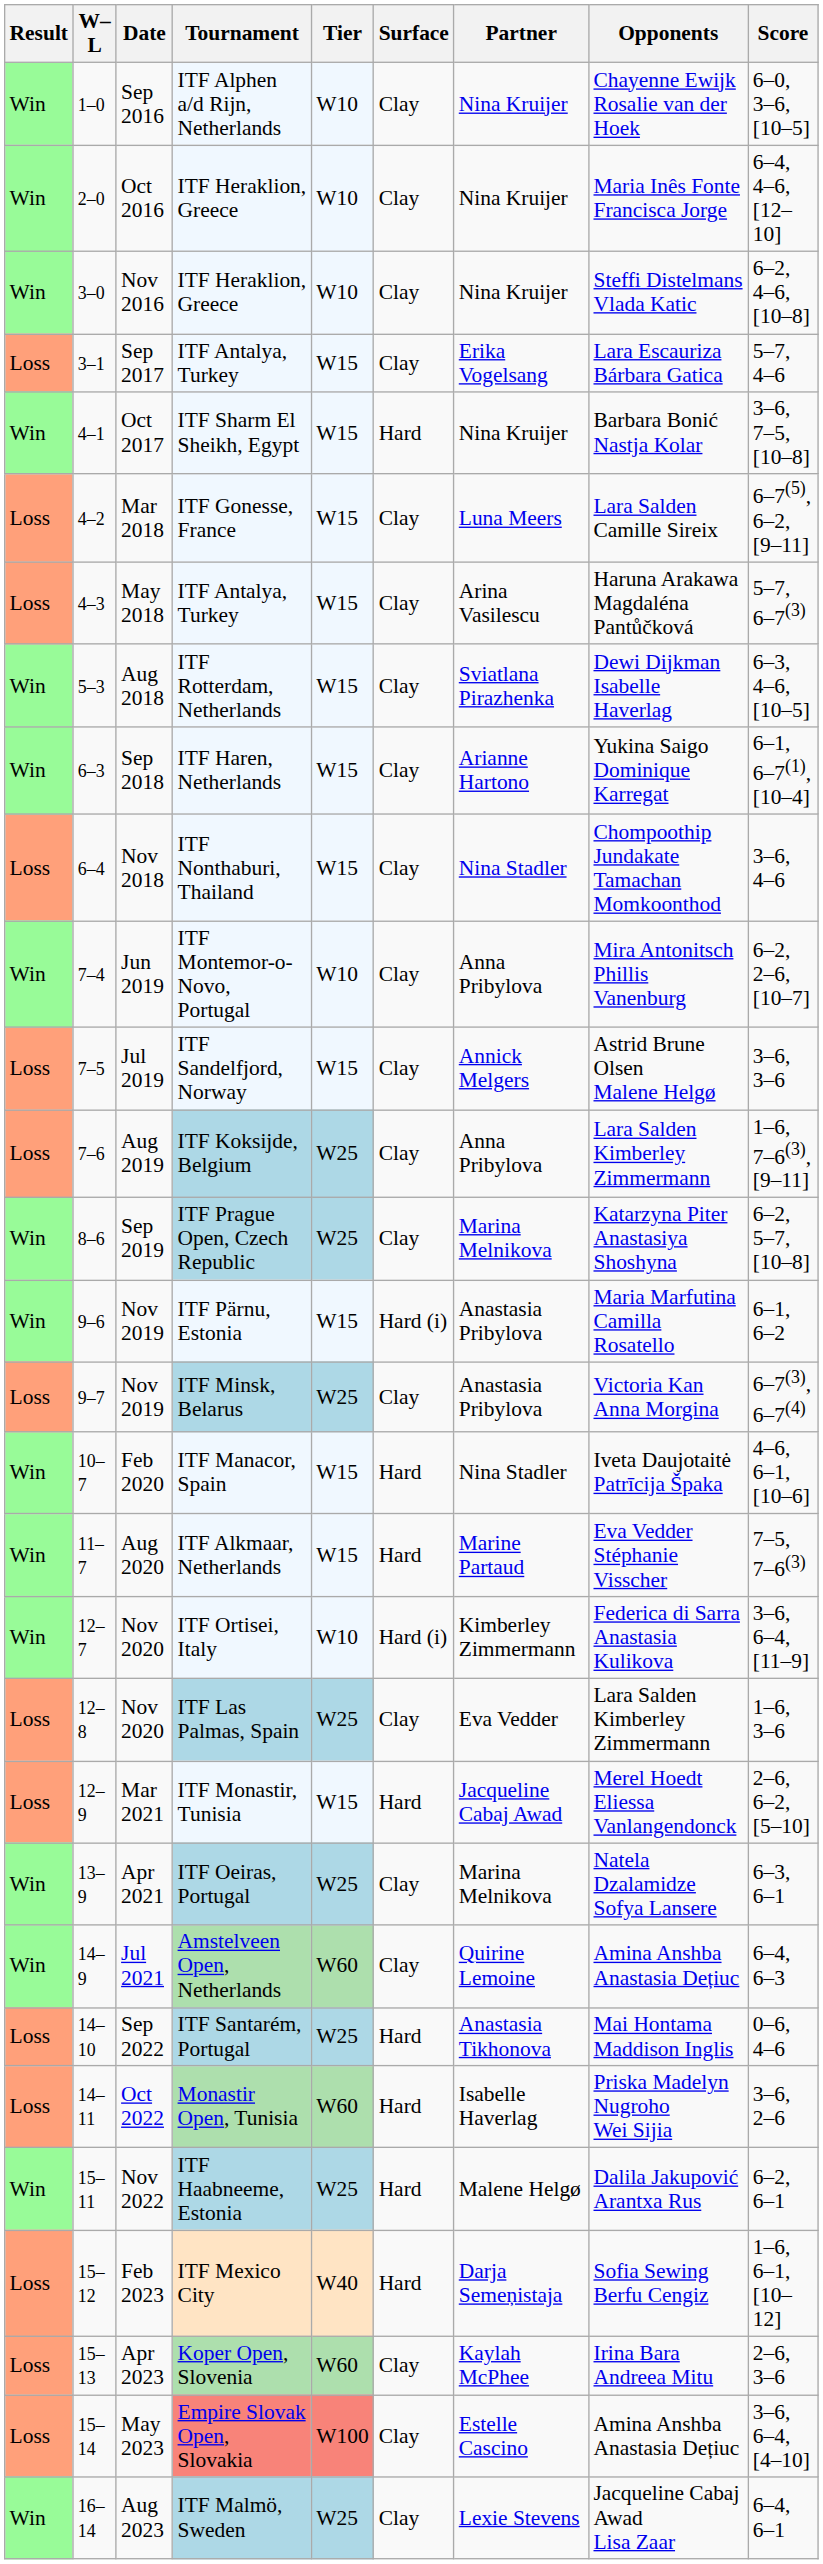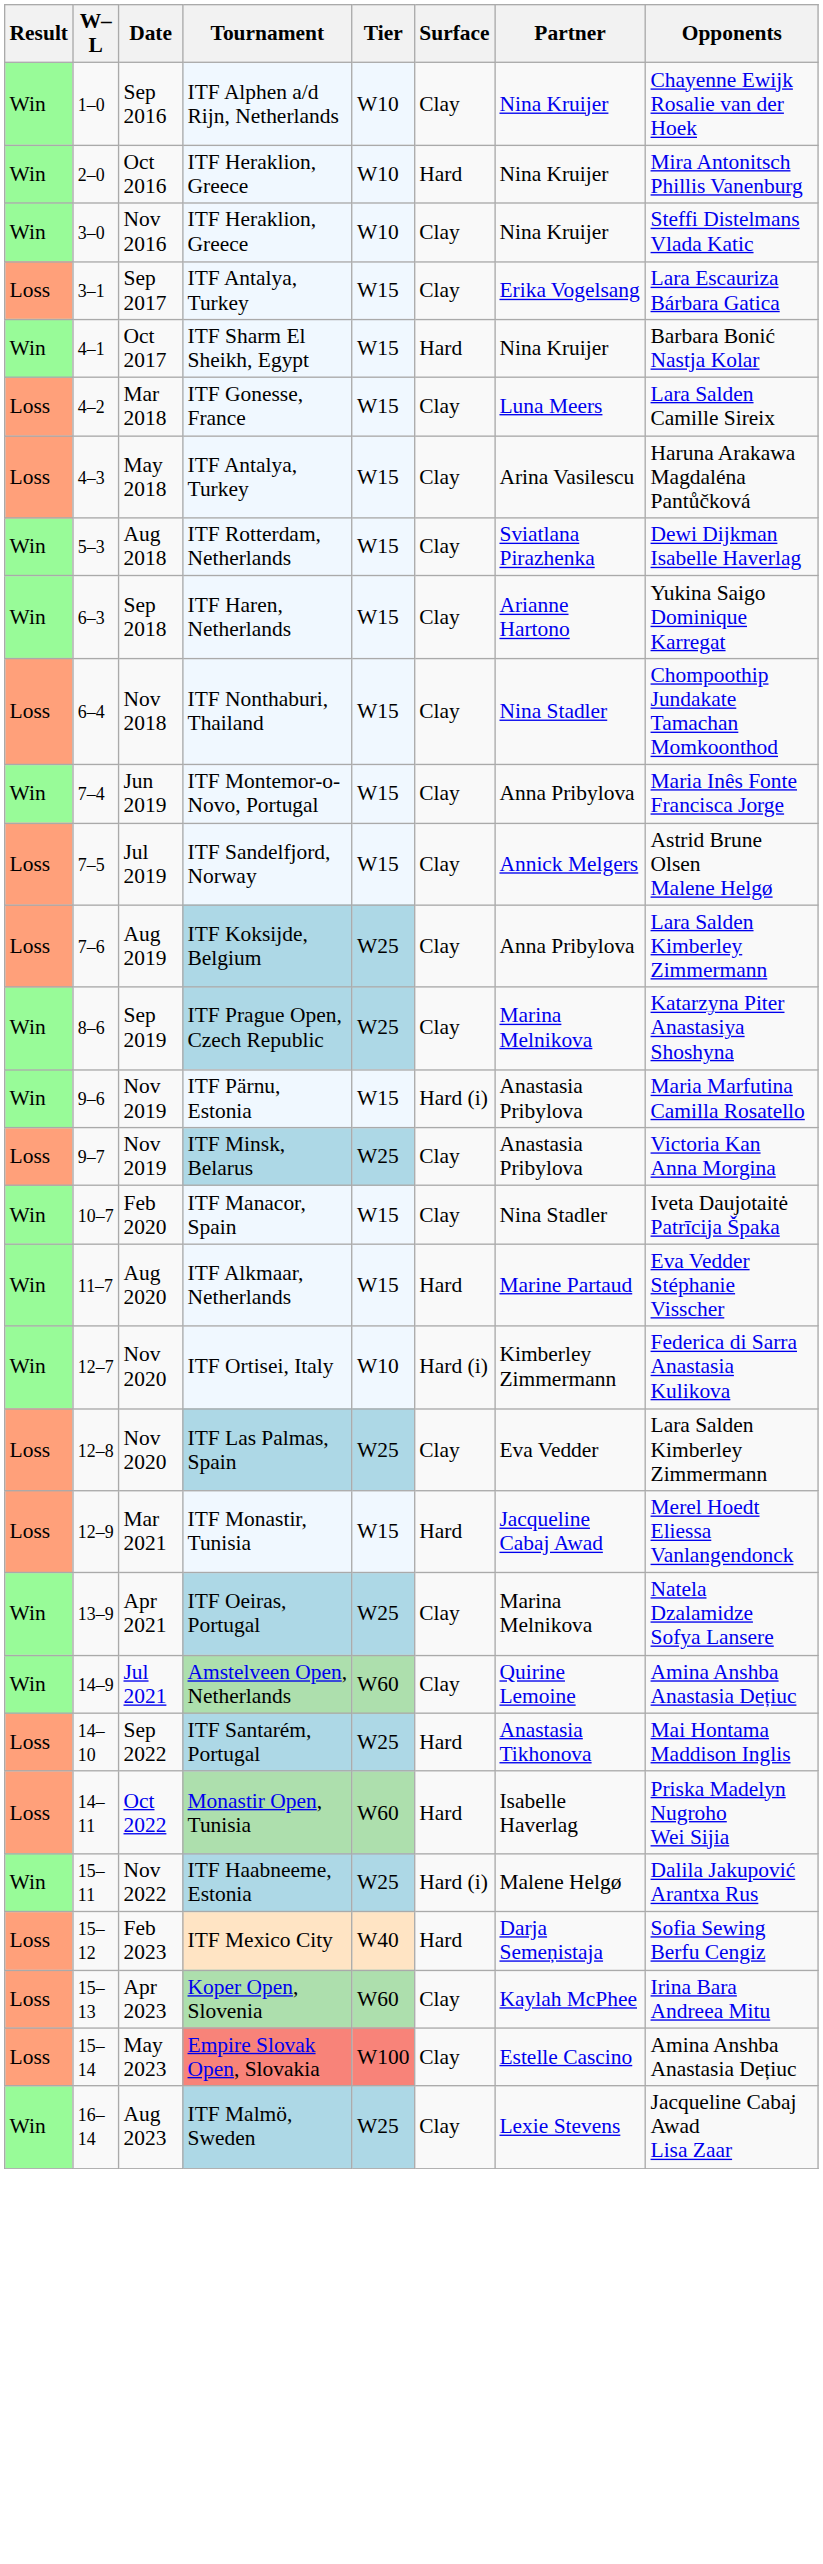- column: Score | 6–0, 3–6, [10–5] | 6–4, 4–6, [12–10] | 6–2, 4–6, [10–8] | 5–7, 4–6 | 3–6, 7–5, [10–8] | 6–7(5), 6–2, [9–11] | 5–7, 6–7(3) | 6–3, 4–6, [10–5] | 6–1, 6–7(1), [10–4] | 3–6, 4–6 | 6–2, 2–6, [10–7] | 3–6, 3–6 | 1–6, 7–6(3), [9–11] | 6–2, 5–7, [10–8] | 6–1, 6–2 | 6–7(3), 6–7(4) | 4–6, 6–1, [10–6] | 7–5, 7–6(3) | 3–6, 6–4, [11–9] | 1–6, 3–6 | 2–6, 6–2, [5–10] | 6–3, 6–1 | 6–4, 6–3 | 0–6, 4–6 | 3–6, 2–6 | 6–2, 6–1 | 1–6, 6–1, [10–12] | 2–6, 3–6 | 3–6, 6–4, [4–10] | 6–4, 6–1
Oct 2016 | Surface: Clay -> Hard
Oct 2016 | Opponents: Maria Inês Fonte Francisca Jorge -> Mira Antonitsch Phillis Vanenburg
Jun 2019 | Tier: W10 -> W15
Jun 2019 | Opponents: Mira Antonitsch Phillis Vanenburg -> Maria Inês Fonte Francisca Jorge
Feb 2020 | Surface: Hard -> Clay
Nov 2022 | Surface: Hard -> Hard (i)
